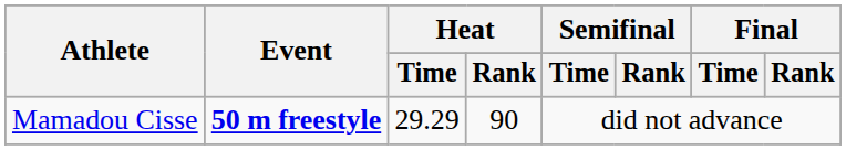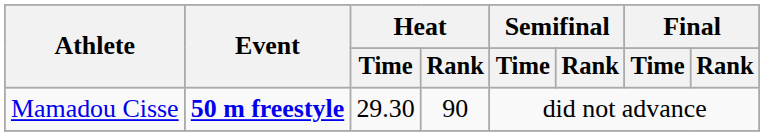Mamadou Cisse | Heat / Time: 29.29 -> 29.30
